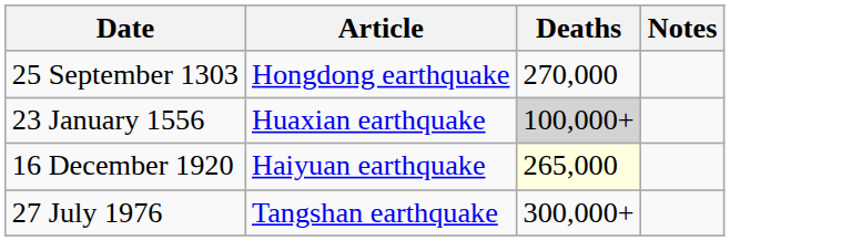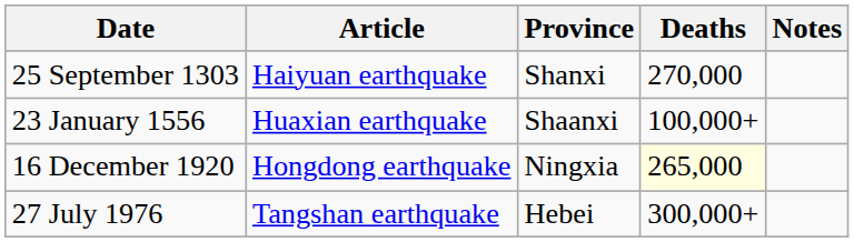+ column: Province | Shanxi | Shaanxi | Ningxia | Hebei
25 September 1303 | Article: Hongdong earthquake -> Haiyuan earthquake
23 January 1556 | Deaths: lightgrey background -> no background
16 December 1920 | Article: Haiyuan earthquake -> Hongdong earthquake
